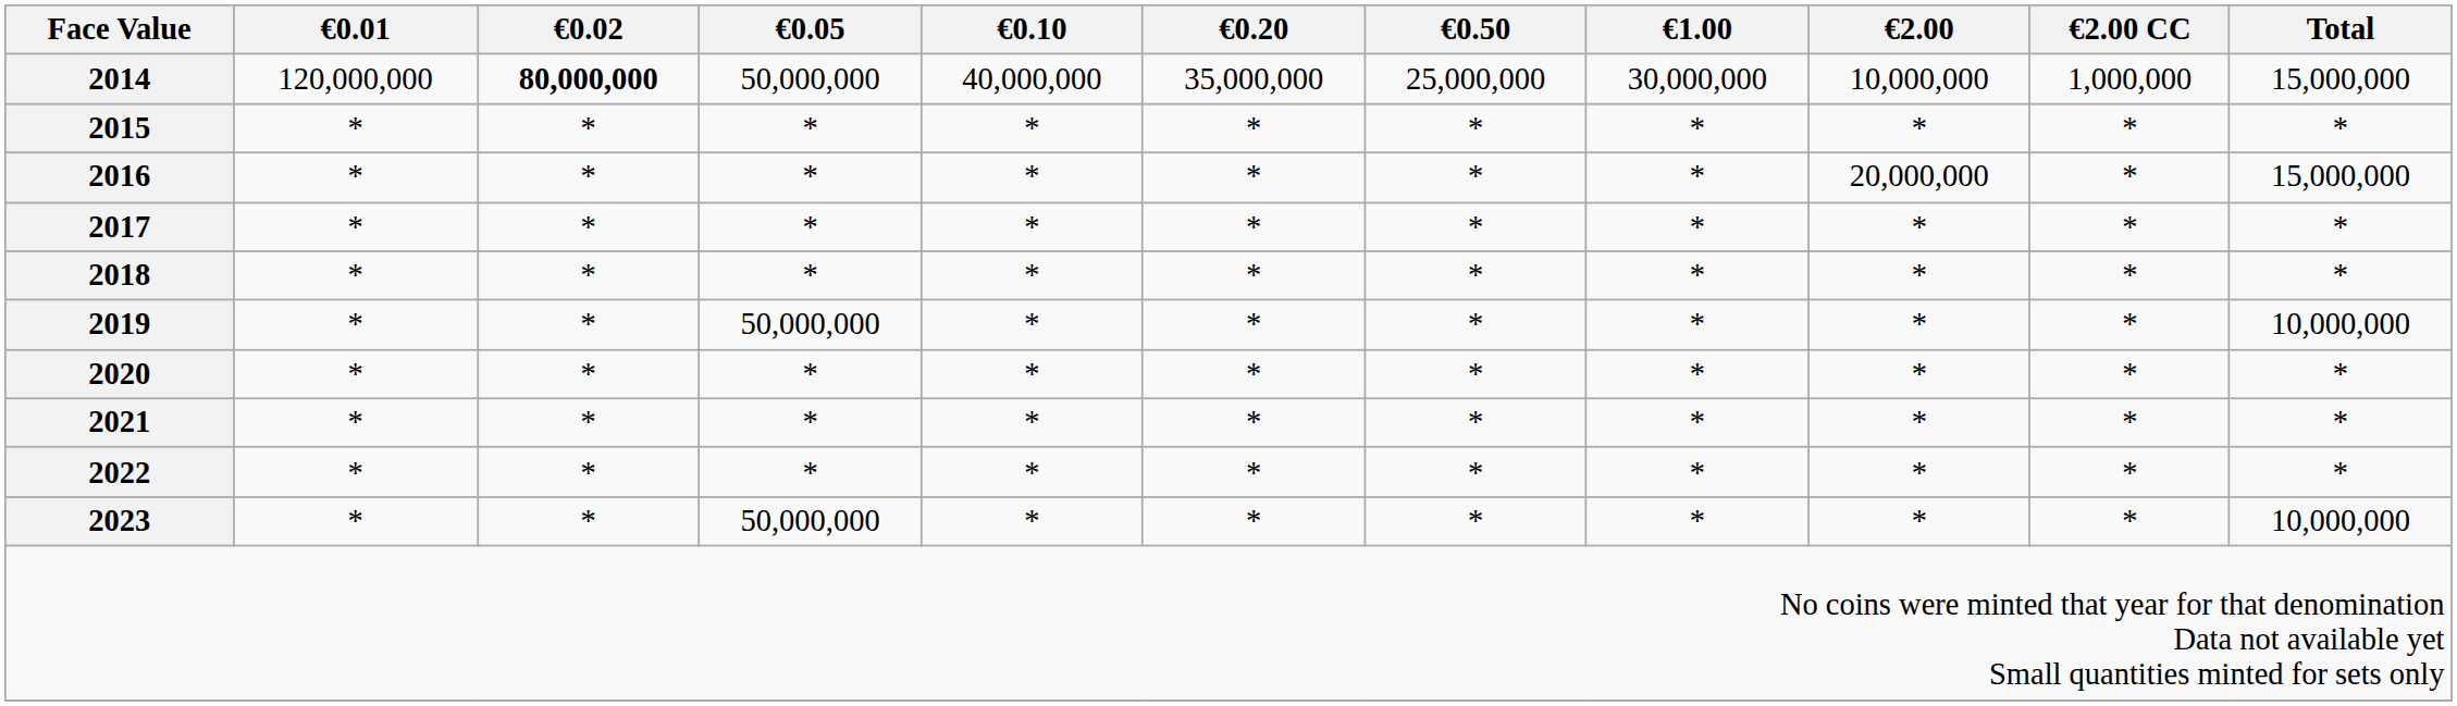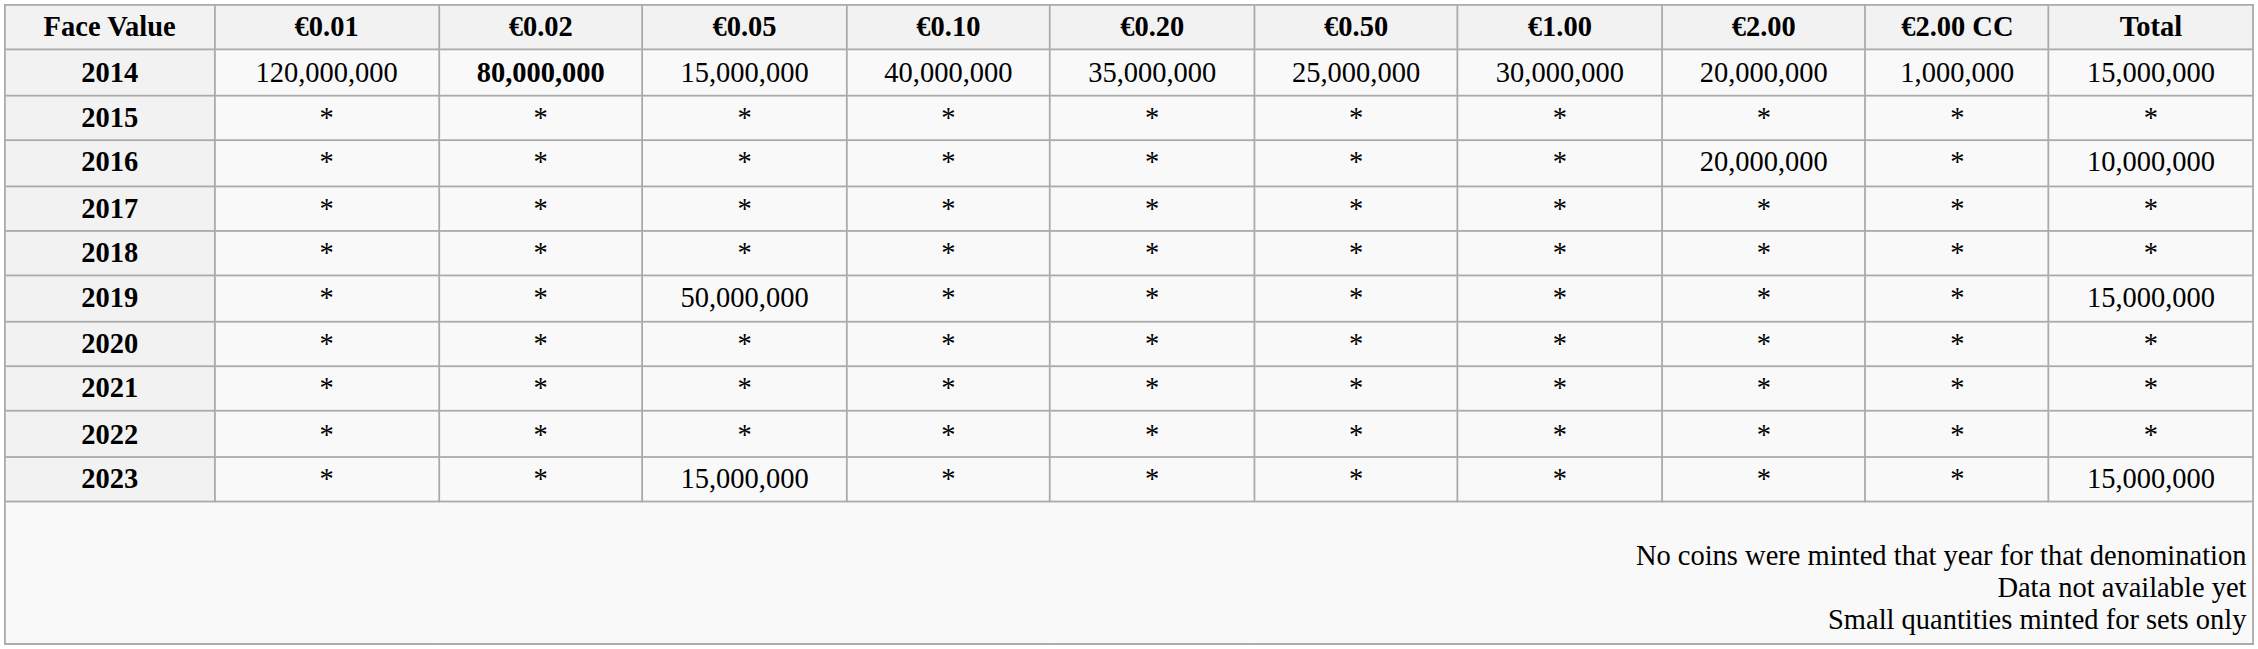2014 | €0.05: 50,000,000 -> 15,000,000
2014 | €2.00: 10,000,000 -> 20,000,000
2016 | Total: 15,000,000 -> 10,000,000
2019 | Total: 10,000,000 -> 15,000,000
2023 | €0.05: 50,000,000 -> 15,000,000
2023 | Total: 10,000,000 -> 15,000,000
